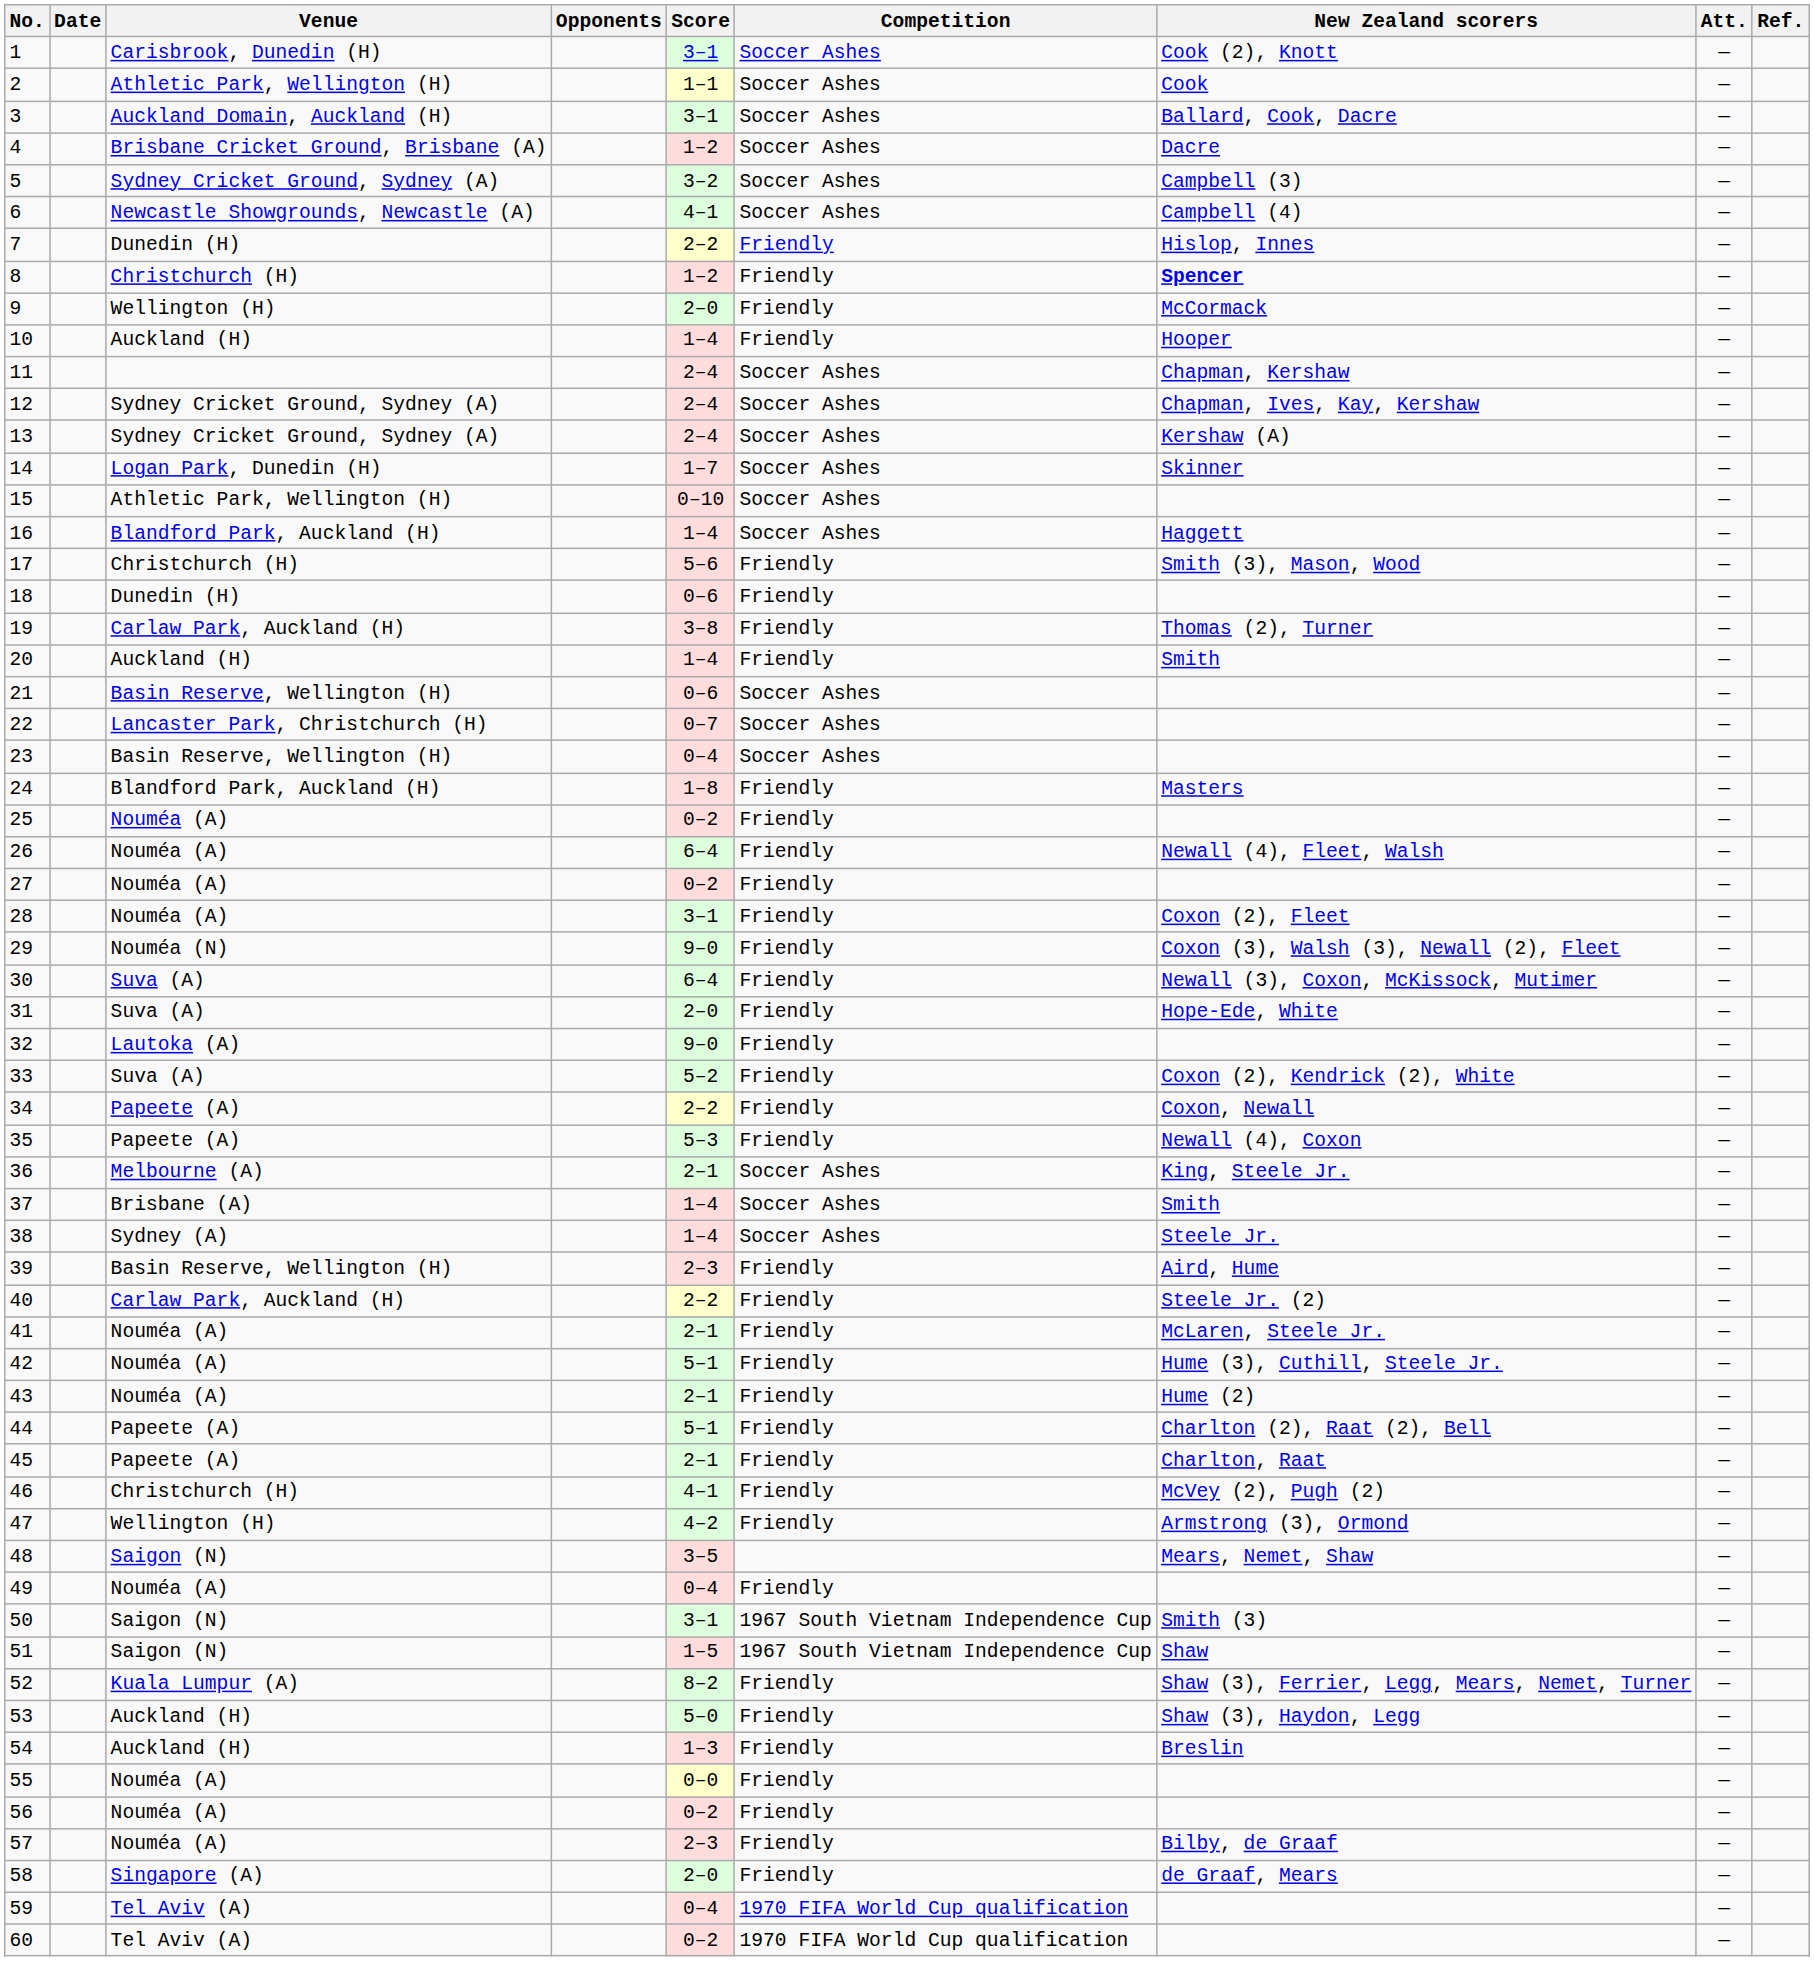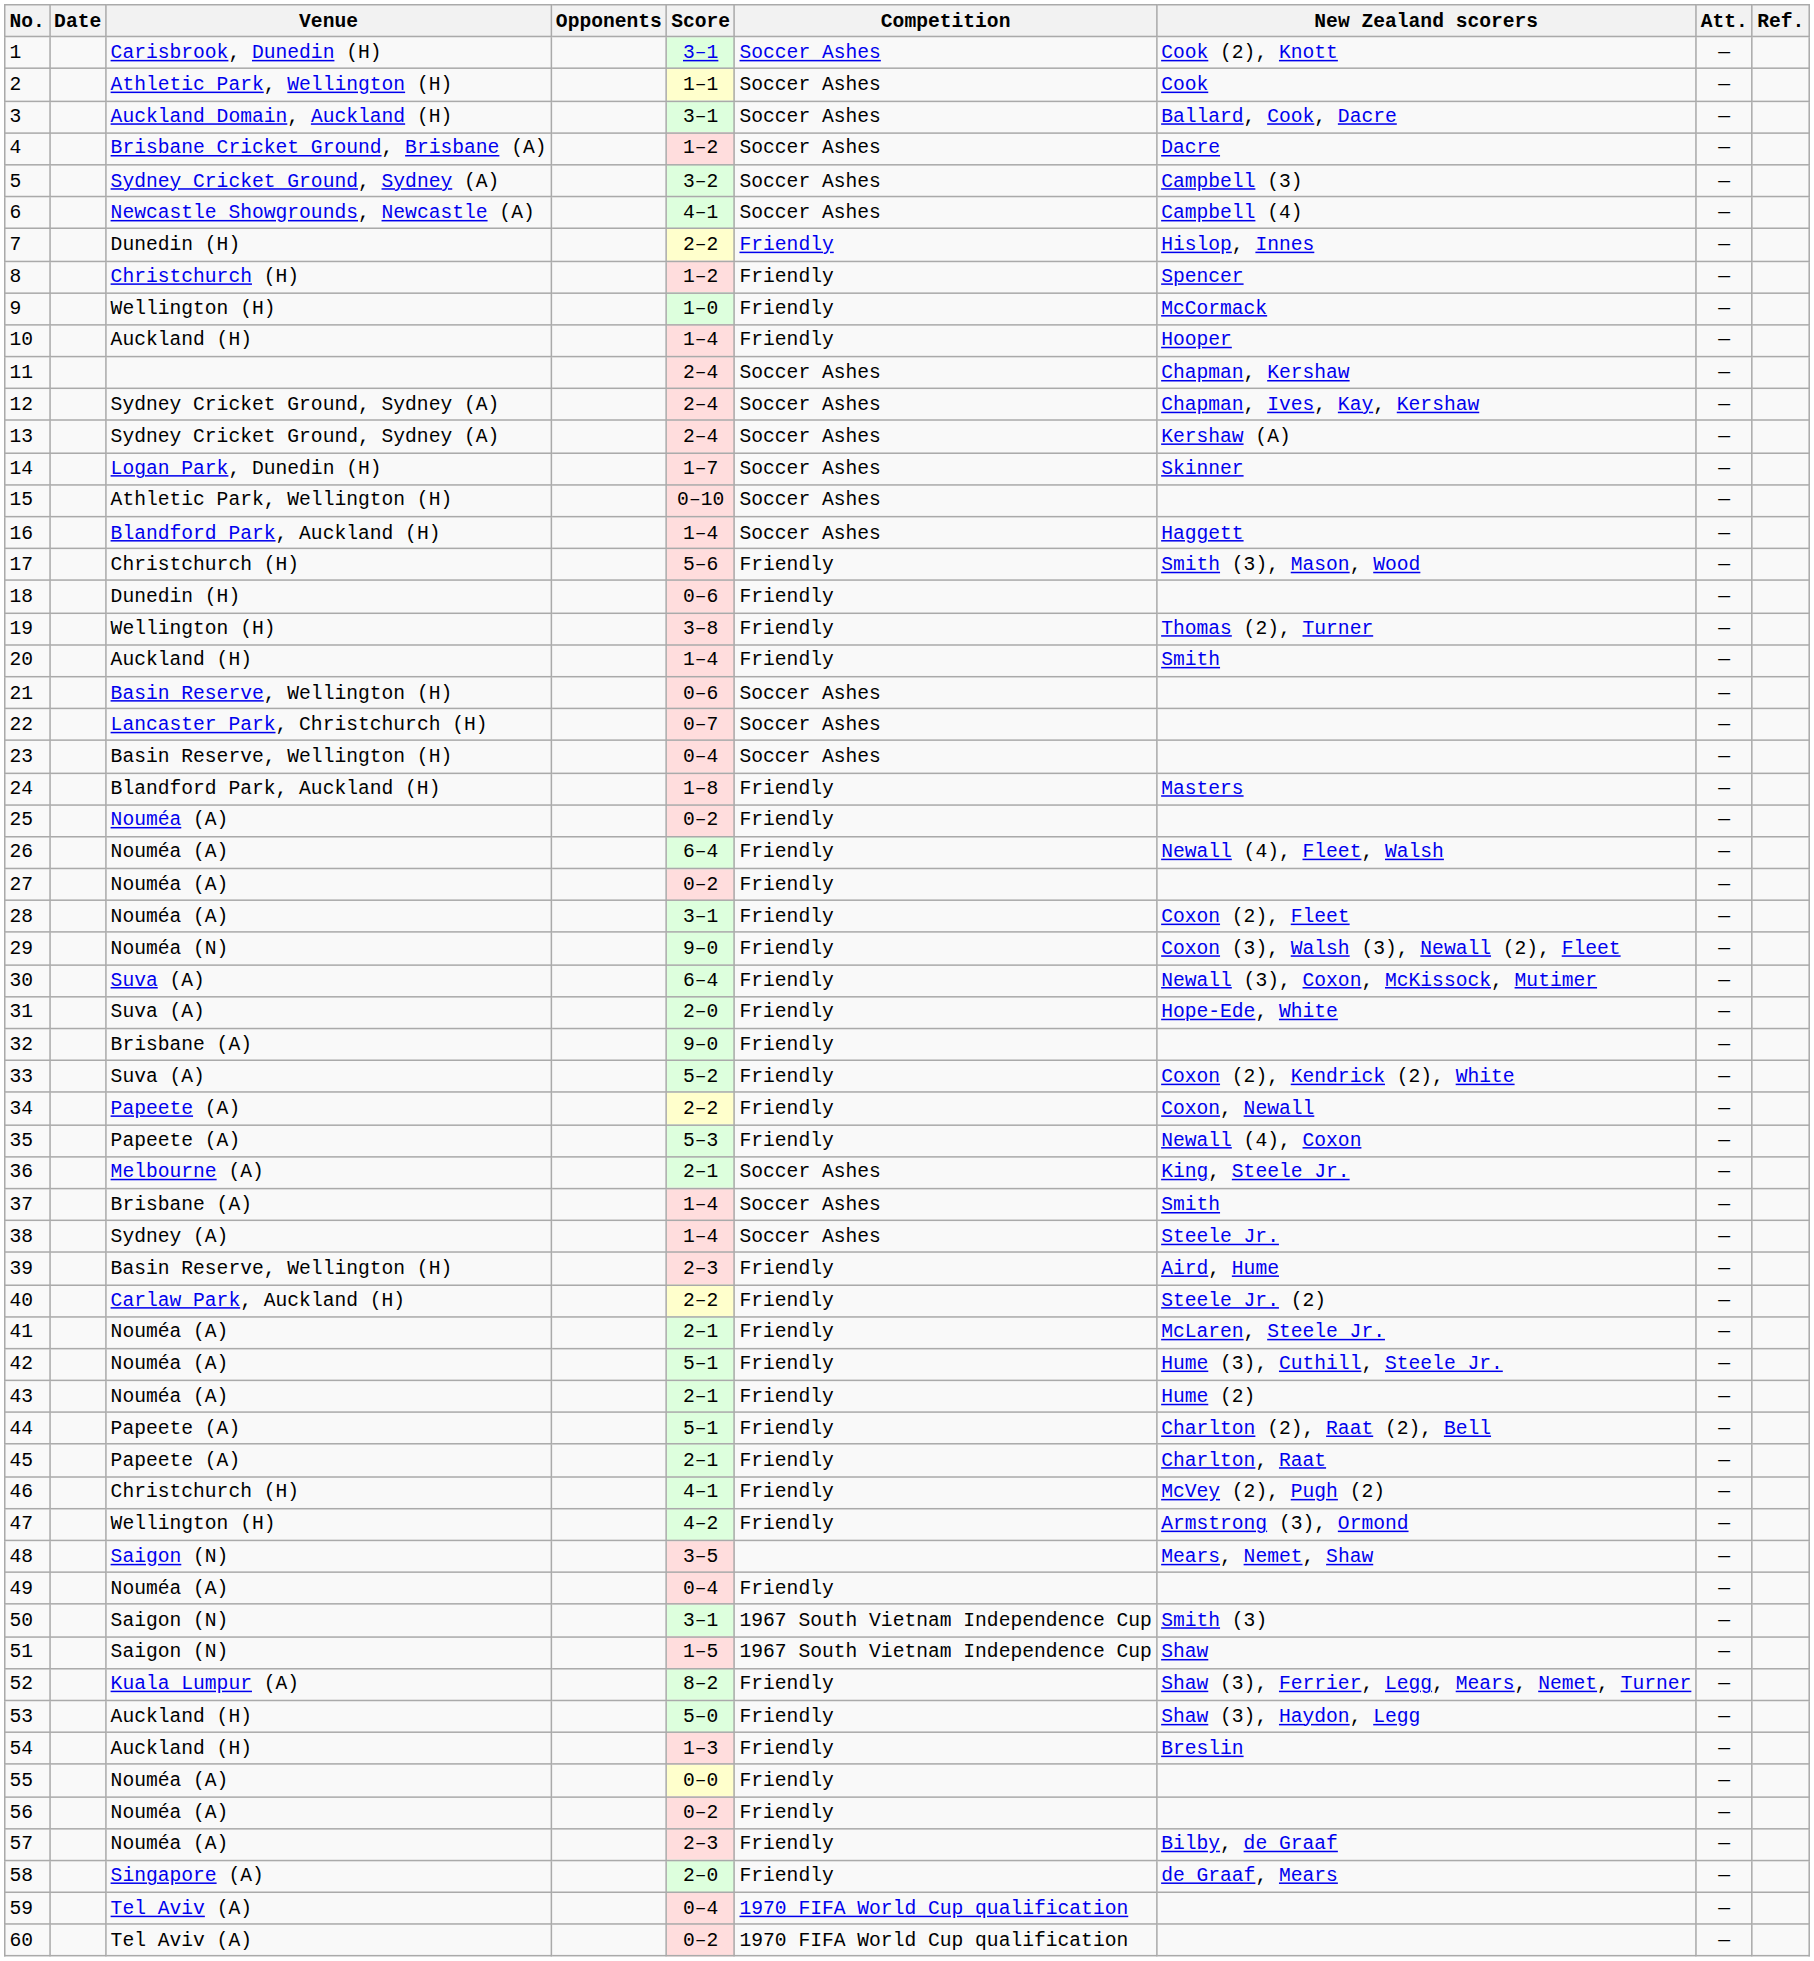8 | New Zealand scorers: bold -> normal
9 | Score: 2–0 -> 1–0
19 | Venue: Carlaw Park, Auckland (H) -> Wellington (H)
32 | Venue: Lautoka (A) -> Brisbane (A)
